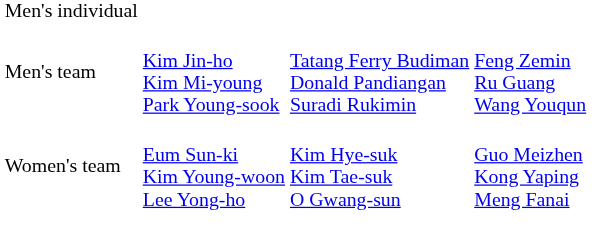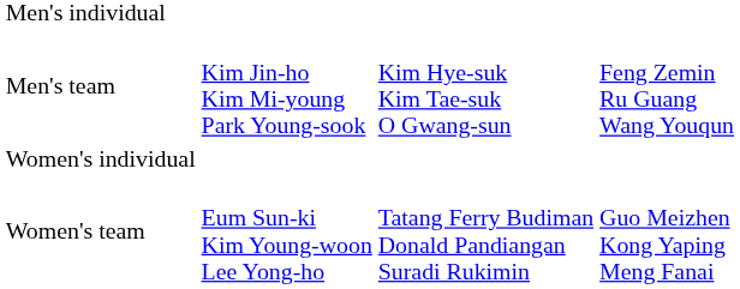Men's team | column 3: Tatang Ferry Budiman Donald Pandiangan Suradi Rukimin -> Kim Hye-suk Kim Tae-suk O Gwang-sun
+ row: Women's individual
Women's team | column 3: Kim Hye-suk Kim Tae-suk O Gwang-sun -> Tatang Ferry Budiman Donald Pandiangan Suradi Rukimin
